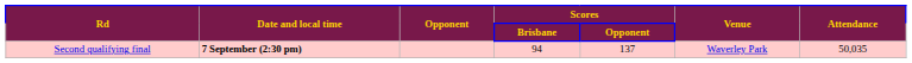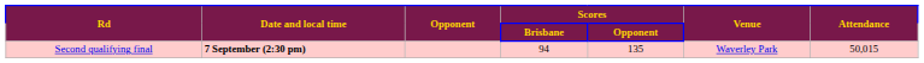Second qualifying final | Scores / Opponent: 137 -> 135
Second qualifying final | Attendance: 50,035 -> 50,015
